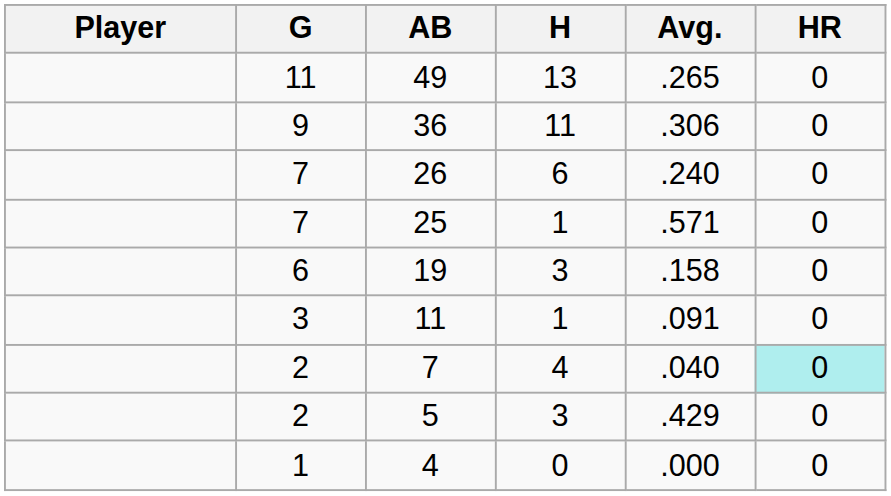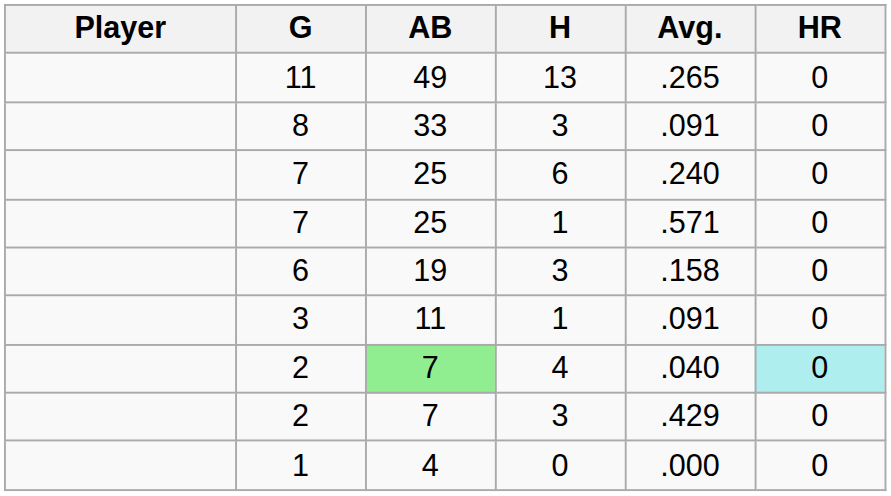- row: 9 | 36 | 11 | .306 | 0
+ row: 8 | 33 | 3 | .091 | 0
7 / 6 | AB: 26 -> 25
2 / 4 | AB: no background -> lightgreen background
2 / 3 | AB: 5 -> 7
